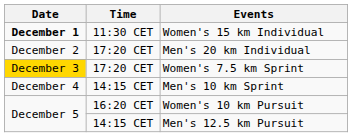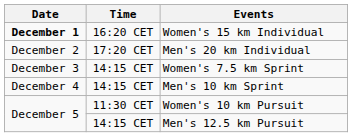Women's 15 km Individual | Time: 11:30 CET -> 16:20 CET
Women's 7.5 km Sprint | Date: gold background -> no background
Women's 7.5 km Sprint | Time: 17:20 CET -> 14:15 CET
Women's 10 km Pursuit | Time: 16:20 CET -> 11:30 CET
